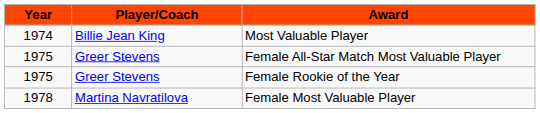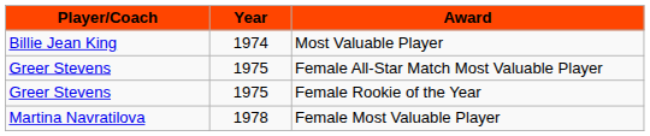columns swapped: Year <-> Player/Coach
